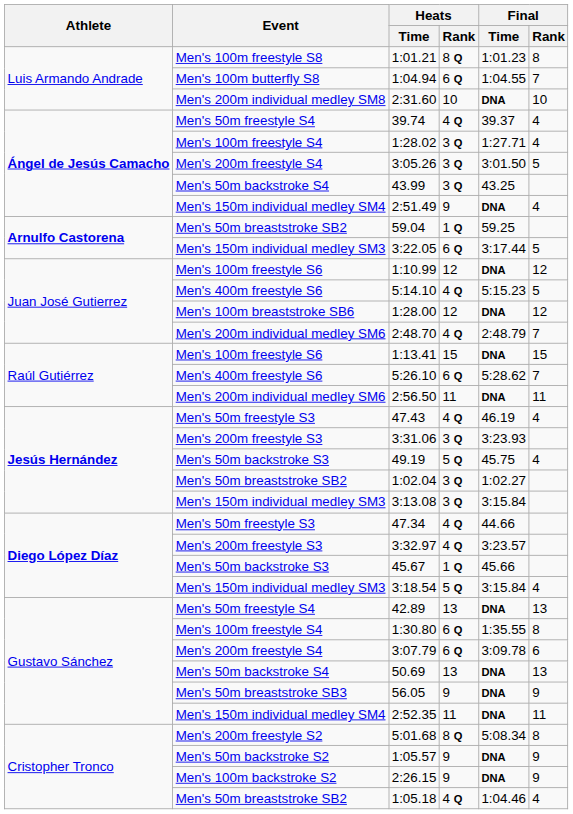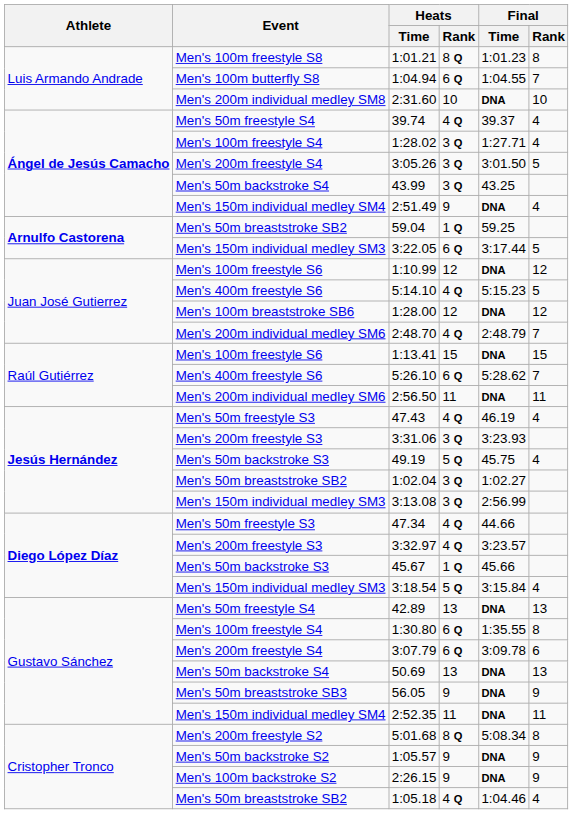3:13.08 | Final / Time: 3:15.84 -> 2:56.99
